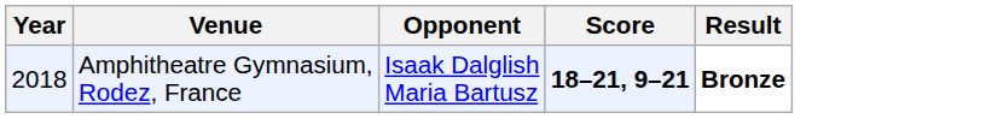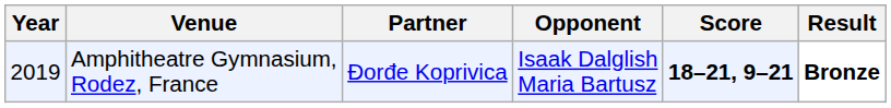+ column: Partner | Đorđe Koprivica
Amphitheatre Gymnasium, Rodez, France | Year: 2018 -> 2019
